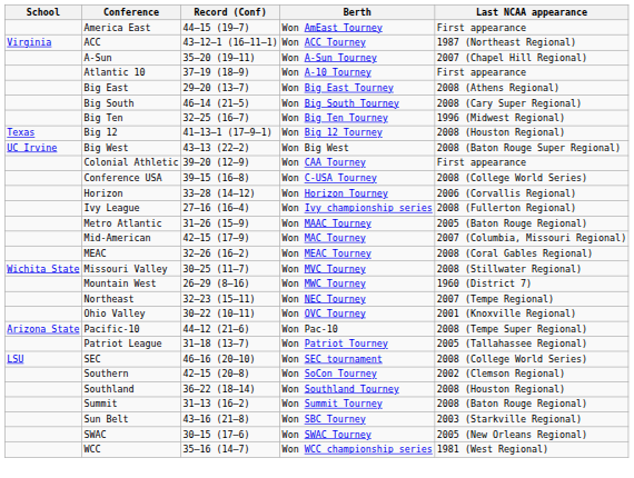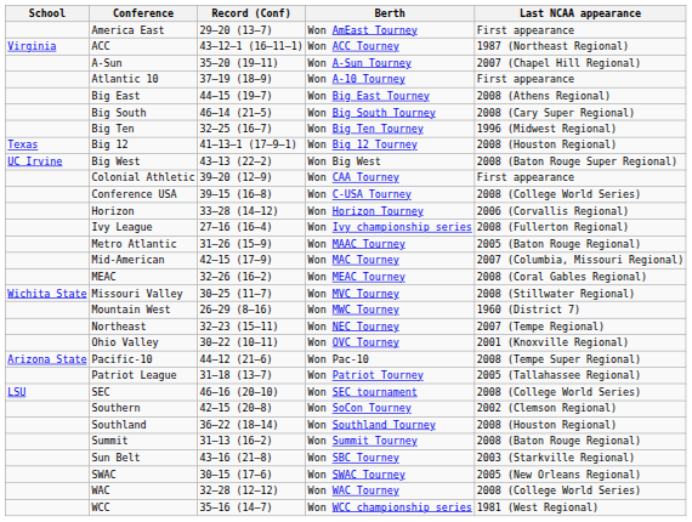America East | Record (Conf): 44–15 (19–7) -> 29–20 (13–7)
Big East | Record (Conf): 29–20 (13–7) -> 44–15 (19–7)
+ row: WAC | 32–28 (12–12) | Won WAC Tourney | 2008 (College World Series)
